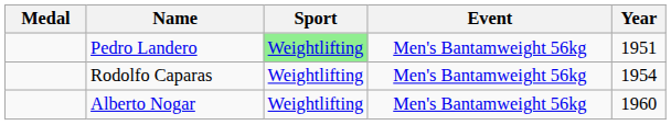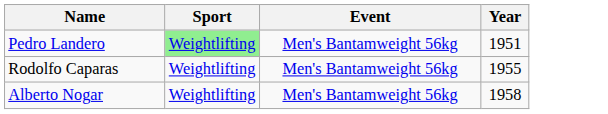- column: Medal
Rodolfo Caparas | Year: 1954 -> 1955
Alberto Nogar | Year: 1960 -> 1958
